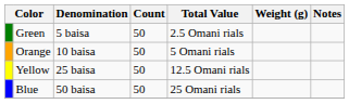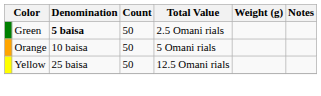Green | Denomination: normal -> bold
- row: Blue | 50 baisa | 50 | 25 Omani rials
